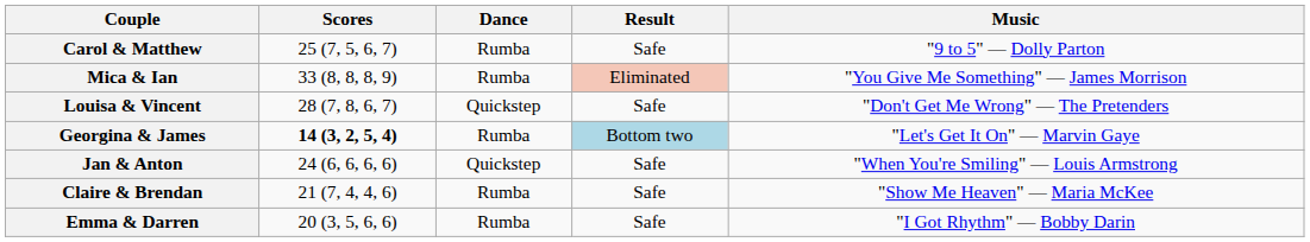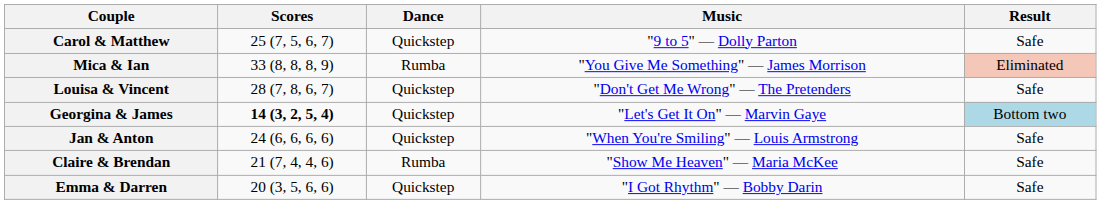columns swapped: Music <-> Result
Carol & Matthew | Dance: Rumba -> Quickstep
Georgina & James | Dance: Rumba -> Quickstep
Emma & Darren | Dance: Rumba -> Quickstep
